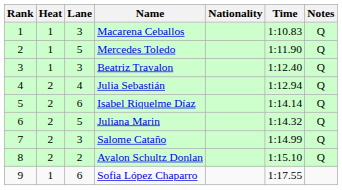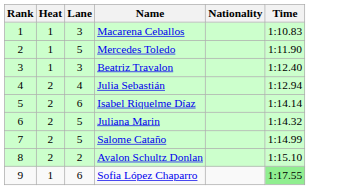- column: Notes | Q | Q | Q | Q | Q | Q | Q | Q
Salome Cataño | Lane: 3 -> 5
Sofia López Chaparro | Time: no background -> lightgreen background
